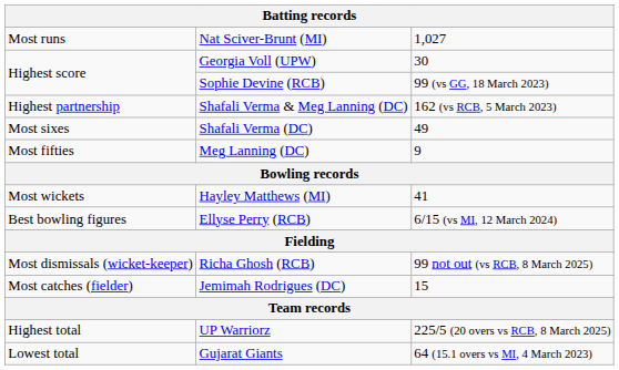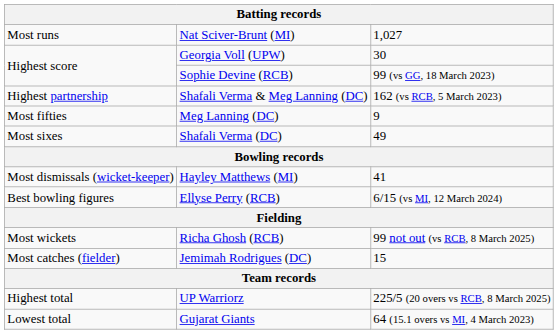rows swapped: Shafali Verma (DC) <-> Meg Lanning (DC)
Hayley Matthews (MI) | column 1: Most wickets -> Most dismissals (wicket-keeper)
Richa Ghosh (RCB) | column 1: Most dismissals (wicket-keeper) -> Most wickets
